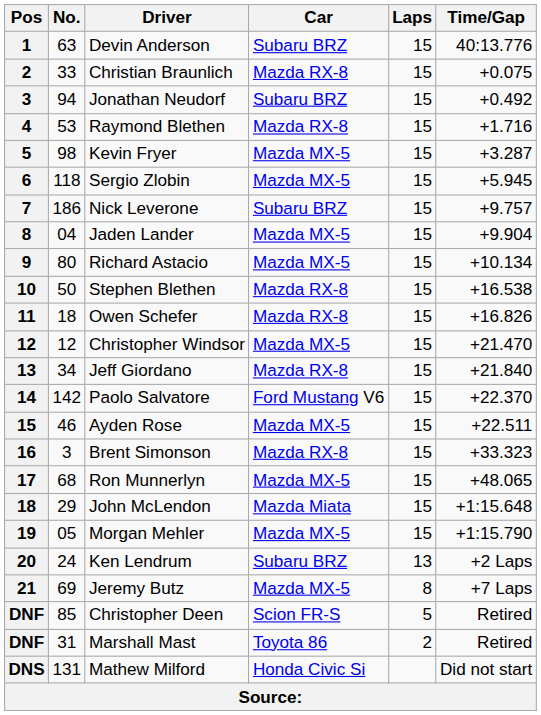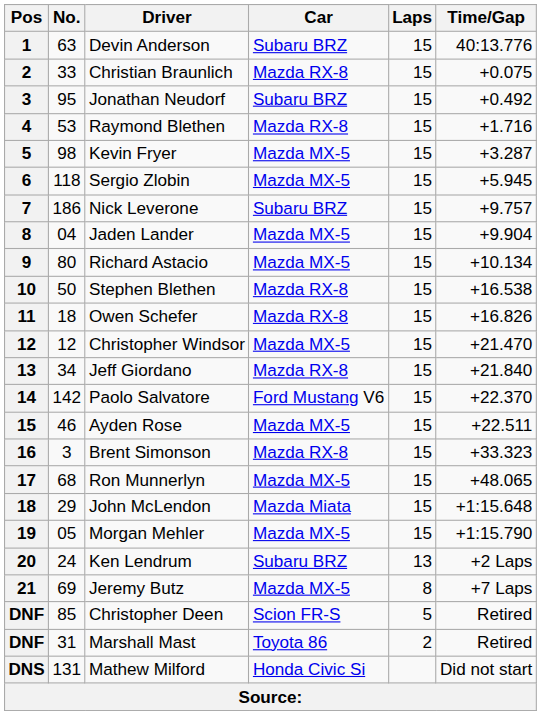Jonathan Neudorf | No.: 94 -> 95
